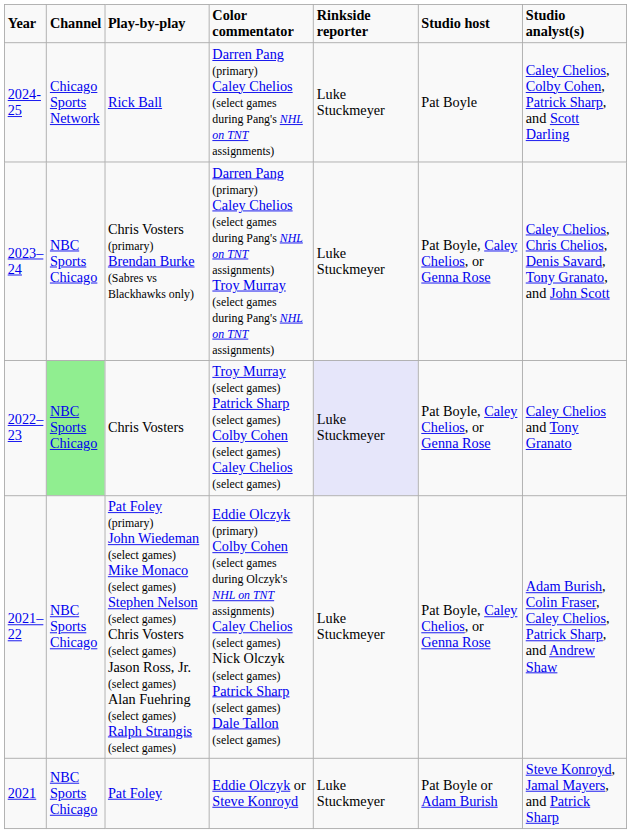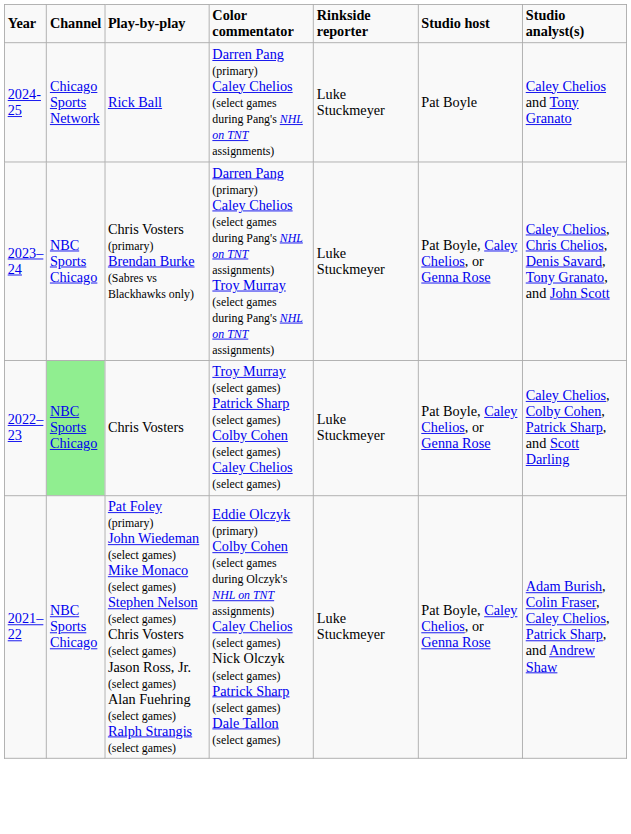Rick Ball | Studio analyst(s): Caley Chelios, Colby Cohen, Patrick Sharp, and Scott Darling -> Caley Chelios and Tony Granato
Chris Vosters | Rinkside reporter: lavender background -> no background
Chris Vosters | Studio analyst(s): Caley Chelios and Tony Granato -> Caley Chelios, Colby Cohen, Patrick Sharp, and Scott Darling
- row: 2021 | NBC Sports Chicago | Pat Foley | Eddie Olczyk or Steve Konroyd | Luke Stuckmeyer | Pat Boyle or Adam Burish | Steve Konroyd, Jamal Mayers, and Patrick Sharp
